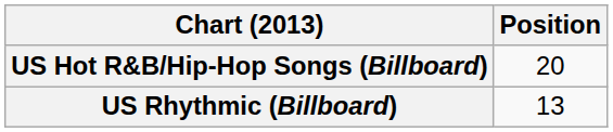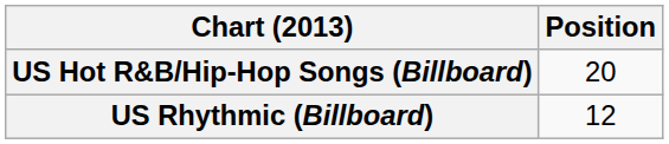US Rhythmic (Billboard) | Position: 13 -> 12
